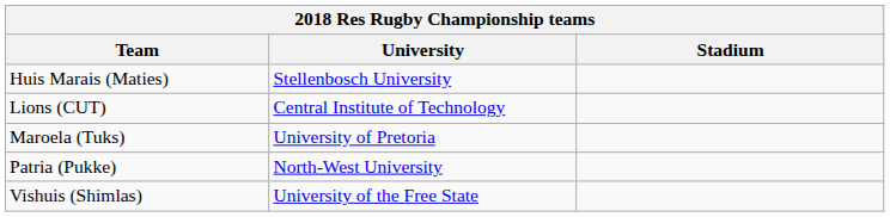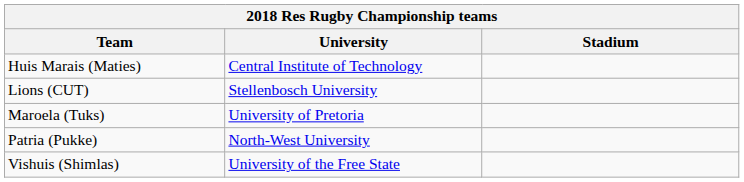Huis Marais (Maties) | University: Stellenbosch University -> Central Institute of Technology
Lions (CUT) | University: Central Institute of Technology -> Stellenbosch University
